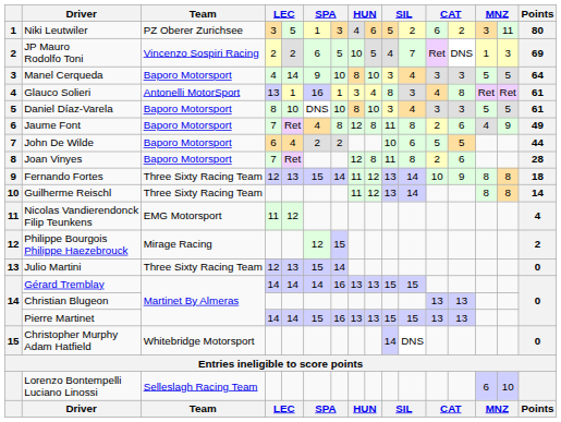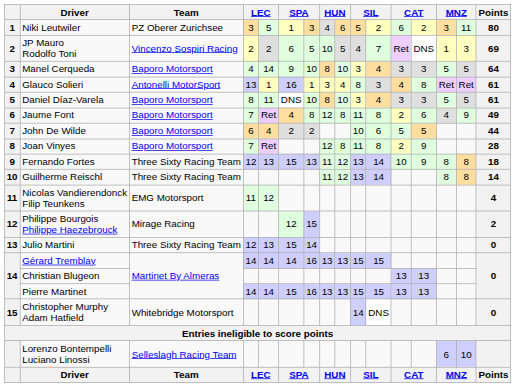Daniel Díaz-Varela | column 5: 10 -> 11
Joan Vinyes | column 13: 6 -> 9
Fernando Fortes | column 7: 14 -> 13
